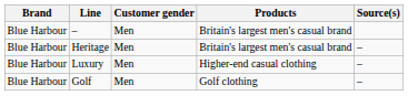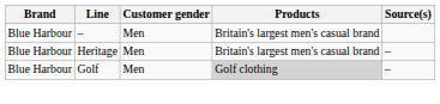- row: Blue Harbour | Luxury | Men | Higher-end casual clothing | –
Golf | Products: no background -> lightgrey background
